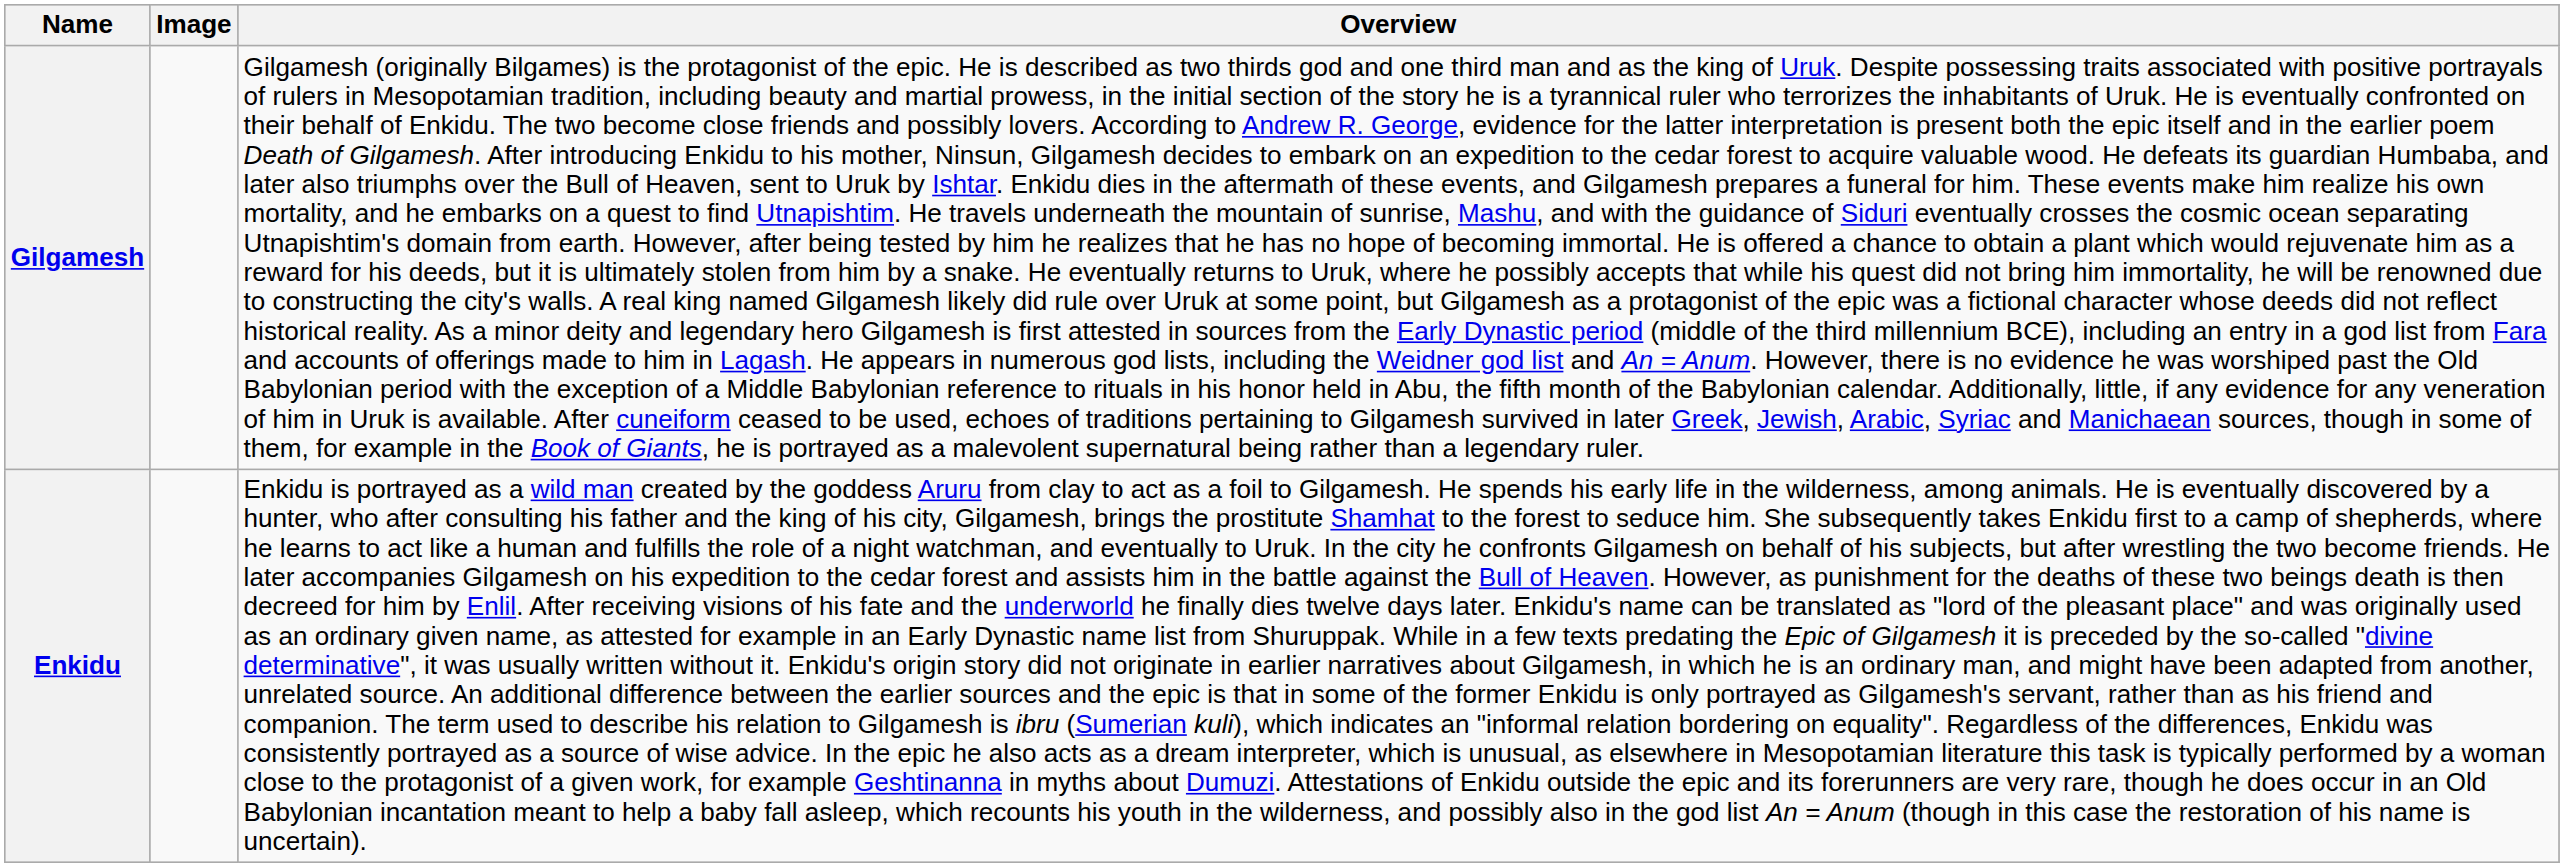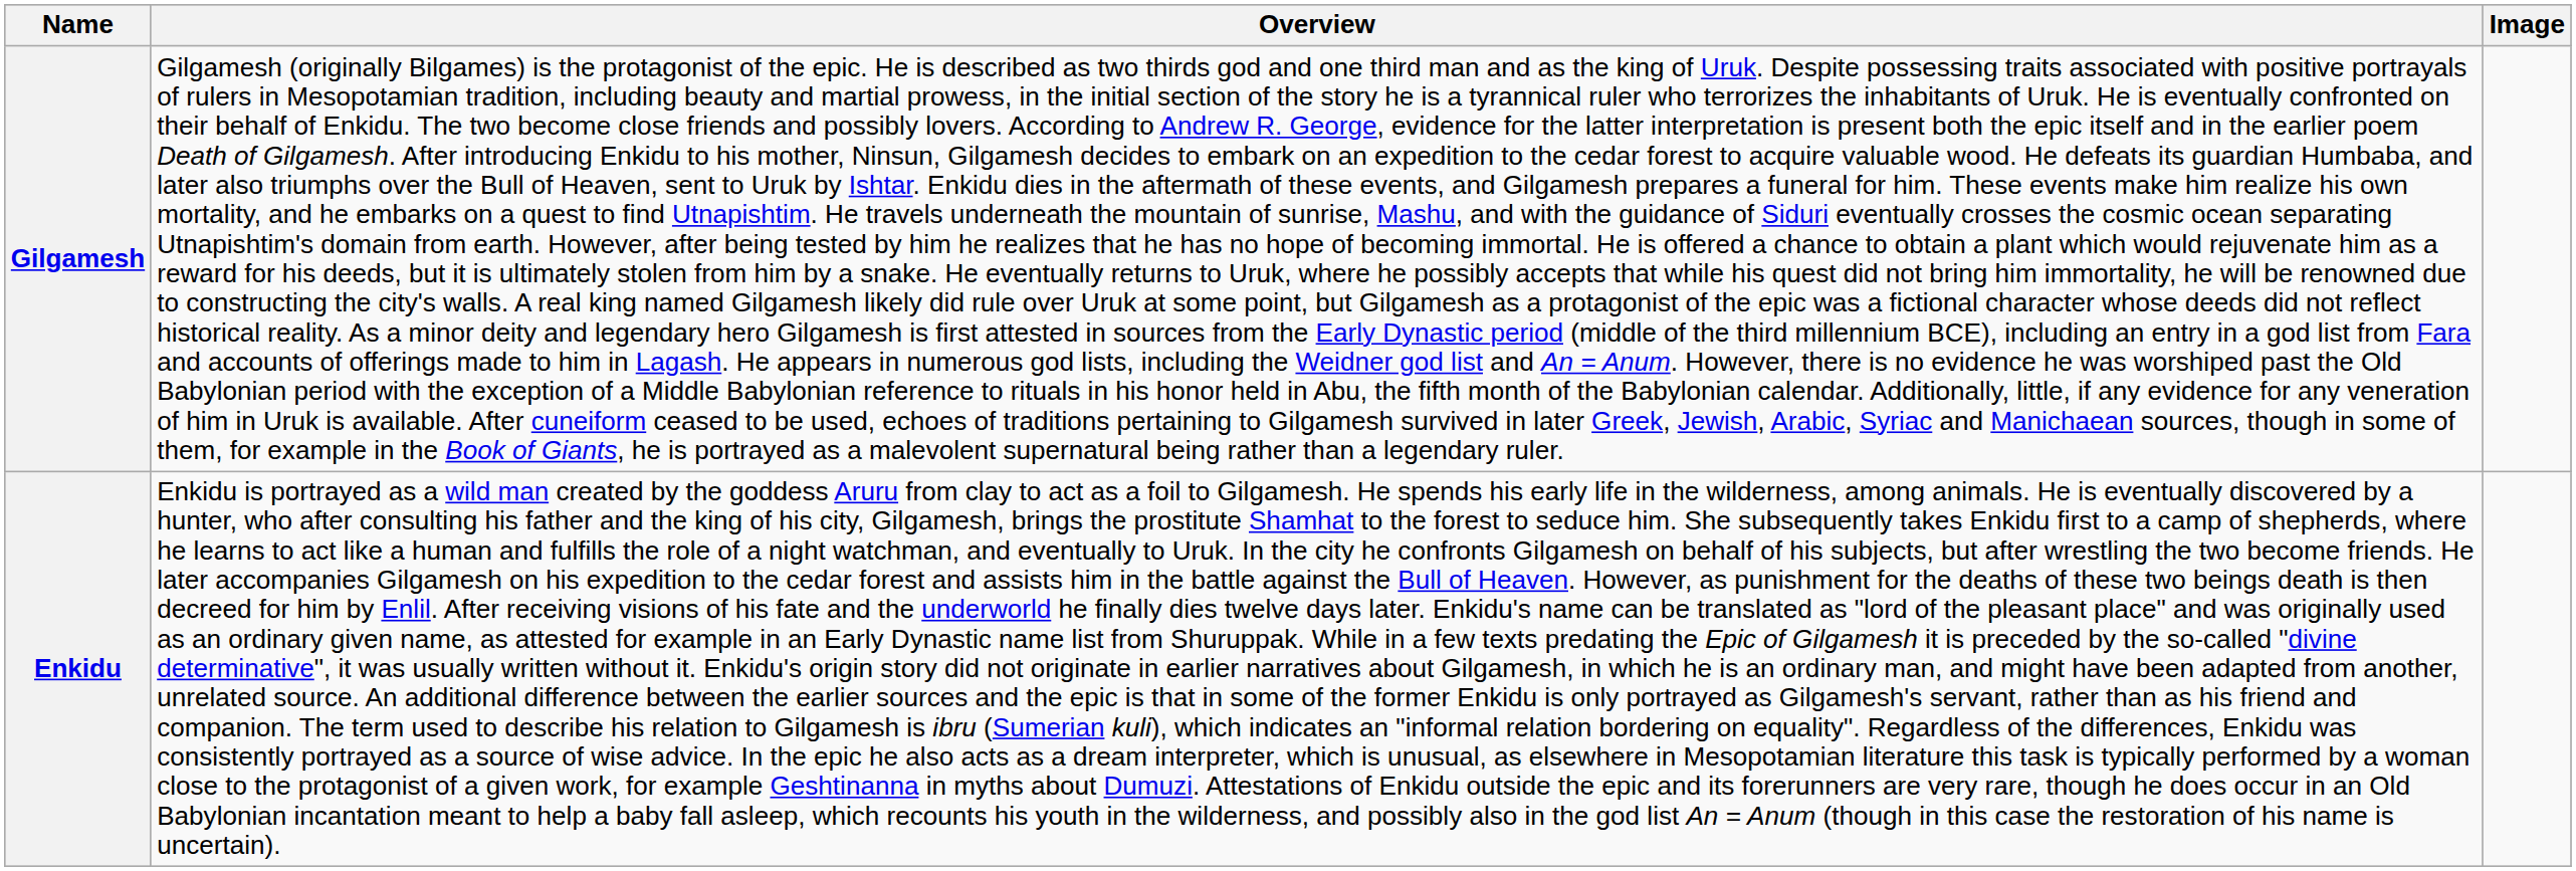columns swapped: Image <-> Overview
